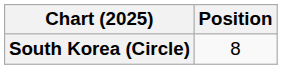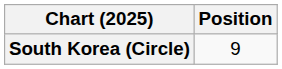South Korea (Circle) | Position: 8 -> 9
